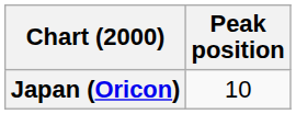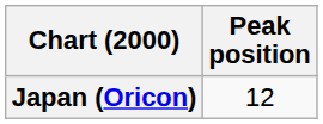Japan (Oricon) | Peak position: 10 -> 12
